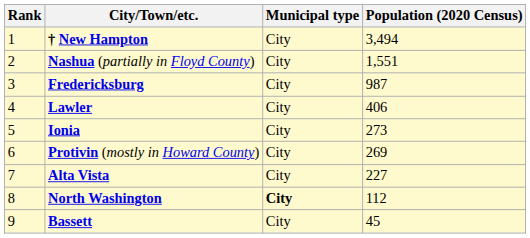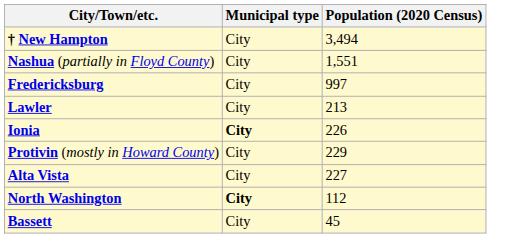- column: Rank | 1 | 2 | 3 | 4 | 5 | 6 | 7 | 8 | 9
Fredericksburg | Population (2020 Census): 987 -> 997
Lawler | Population (2020 Census): 406 -> 213
Ionia | Municipal type: normal -> bold
Ionia | Population (2020 Census): 273 -> 226
Protivin (mostly in Howard County) | Population (2020 Census): 269 -> 229
